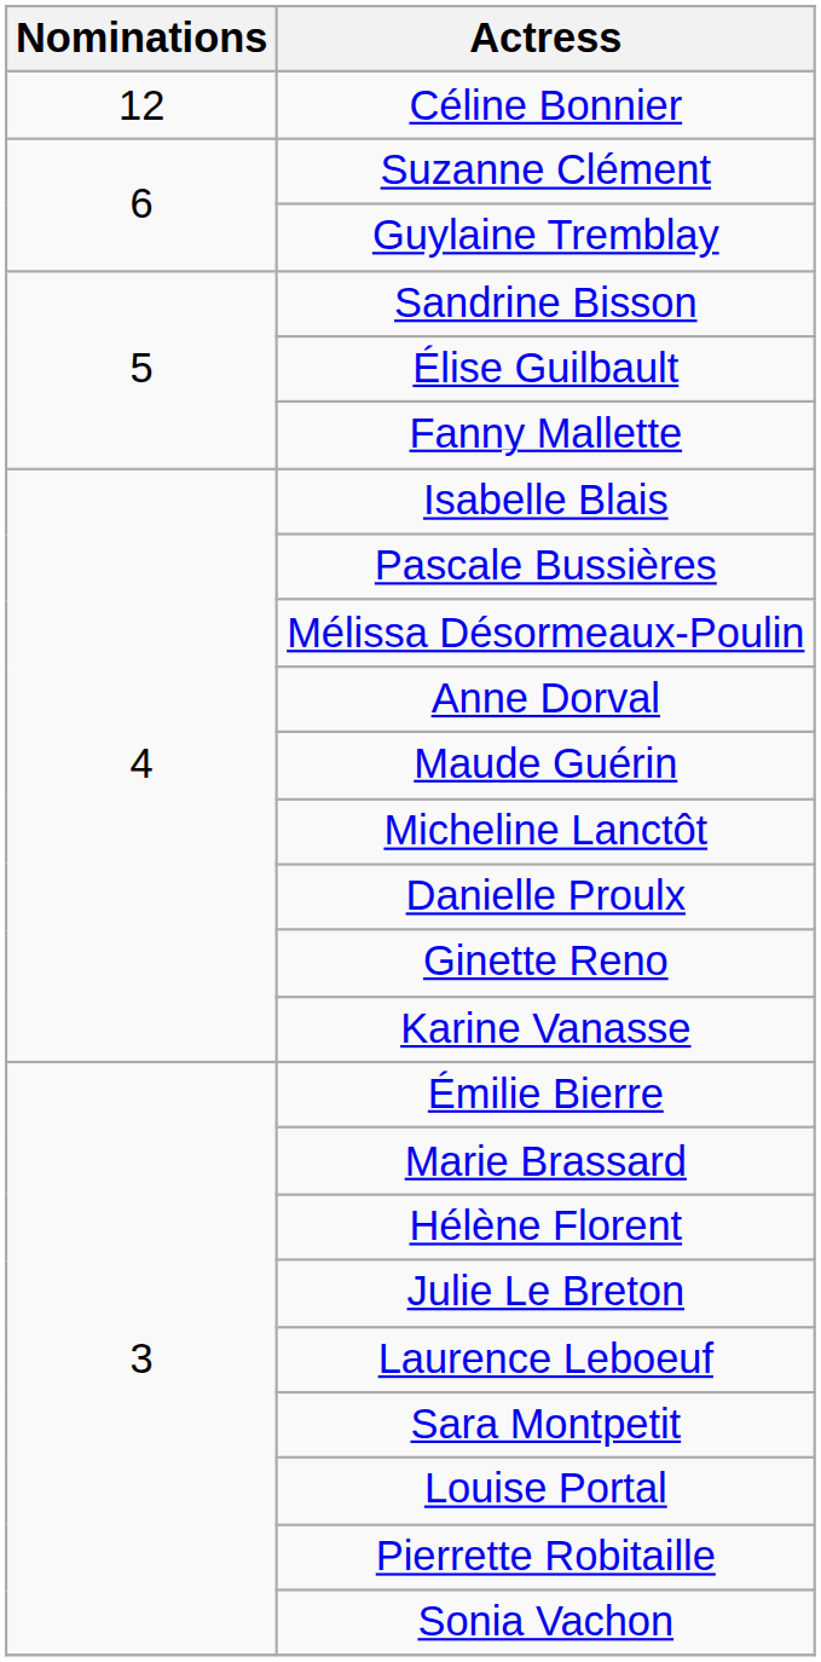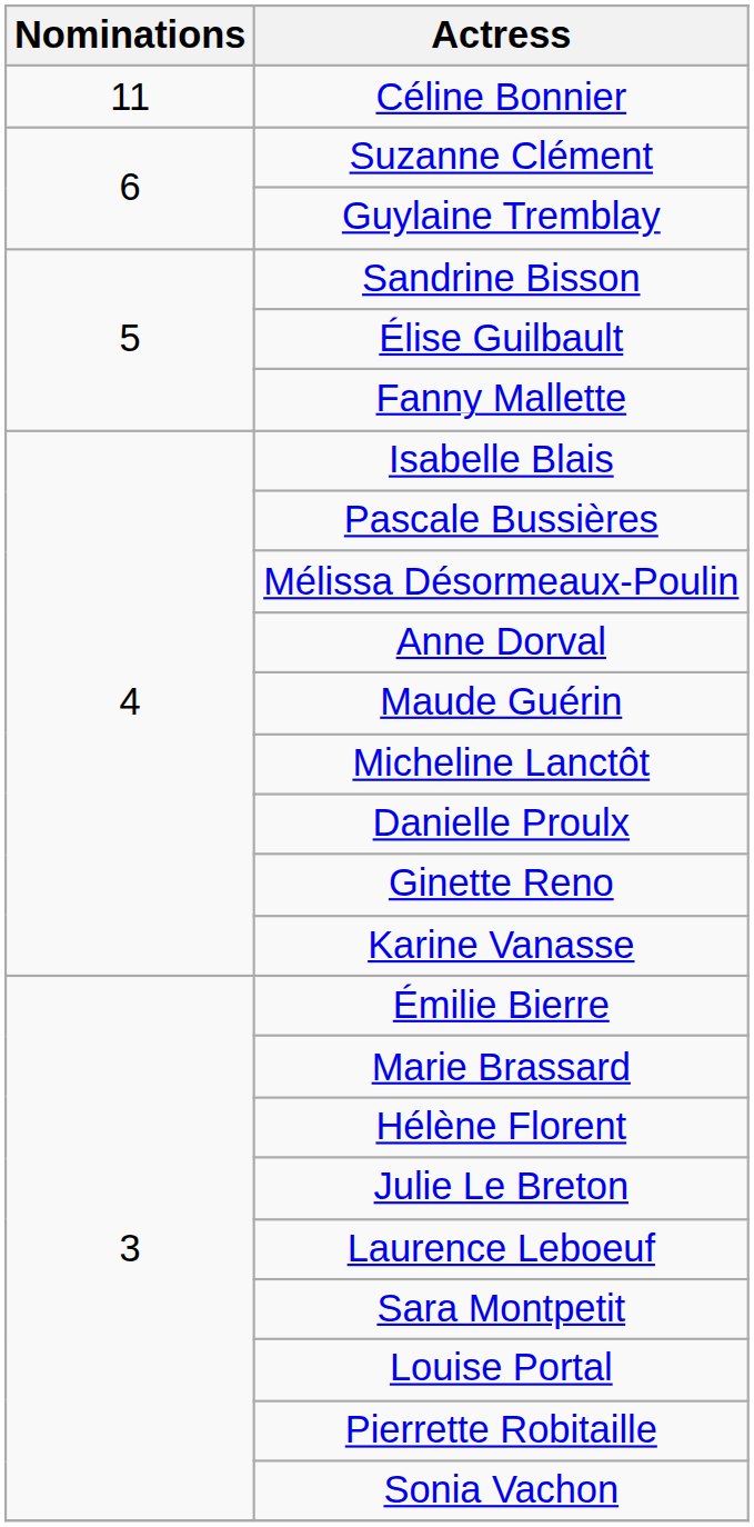Céline Bonnier | Nominations: 12 -> 11
